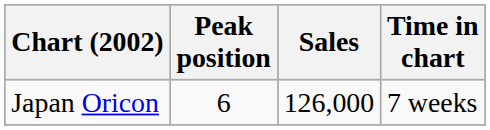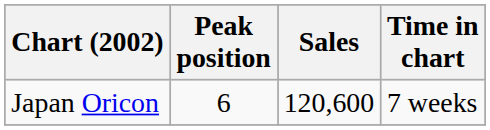Japan Oricon | Sales: 126,000 -> 120,600
